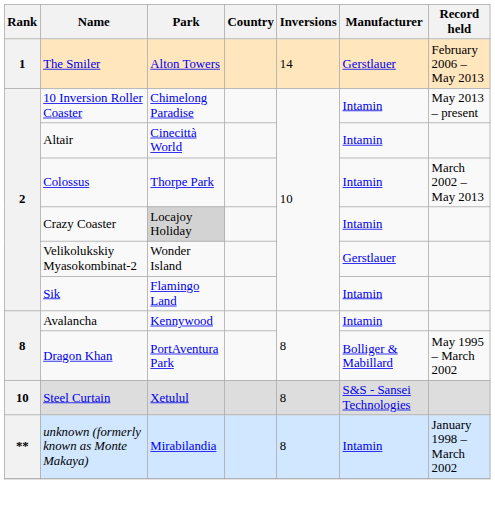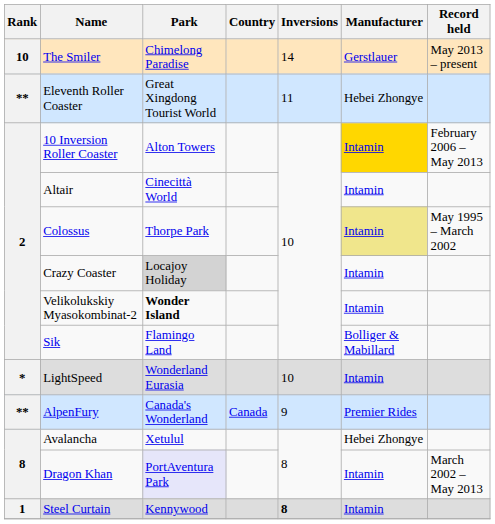The Smiler | Rank: 1 -> 10
The Smiler | Park: Alton Towers -> Chimelong Paradise
The Smiler | Record held: February 2006 – May 2013 -> May 2013 – present
+ row: ** | Eleventh Roller Coaster | Great Xingdong Tourist World | 11 | Hebei Zhongye
10 Inversion Roller Coaster | Park: Chimelong Paradise -> Alton Towers
10 Inversion Roller Coaster | Manufacturer: no background -> gold background
10 Inversion Roller Coaster | Record held: May 2013 – present -> February 2006 – May 2013
Colossus | Manufacturer: no background -> khaki background
Colossus | Record held: March 2002 – May 2013 -> May 1995 – March 2002
Velikolukskiy Myasokombinat-2 | Park: normal -> bold
Velikolukskiy Myasokombinat-2 | Manufacturer: Gerstlauer -> Intamin
Sik | Manufacturer: Intamin -> Bolliger & Mabillard
+ row: * | LightSpeed | Wonderland Eurasia | 10 | Intamin
+ row: ** | AlpenFury | Canada's Wonderland | Canada | 9 | Premier Rides
Avalancha | Park: Kennywood -> Xetulul
Avalancha | Manufacturer: Intamin -> Hebei Zhongye
Dragon Khan | Park: no background -> lavender background
Dragon Khan | Manufacturer: Bolliger & Mabillard -> Intamin
Dragon Khan | Record held: May 1995 – March 2002 -> March 2002 – May 2013
Steel Curtain | Rank: 10 -> 1
Steel Curtain | Park: Xetulul -> Kennywood
Steel Curtain | Inversions: normal -> bold
Steel Curtain | Manufacturer: S&S - Sansei Technologies -> Intamin
- row: ** | unknown (formerly known as Monte Makaya) | Mirabilandia | 8 | Intamin | January 1998 – March 2002
